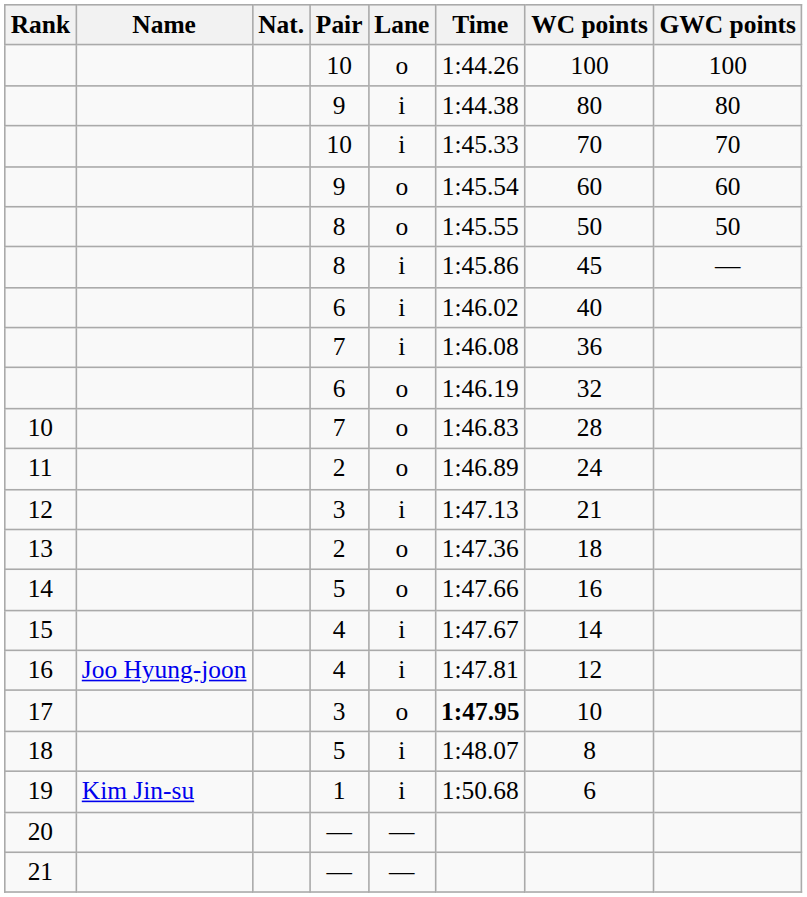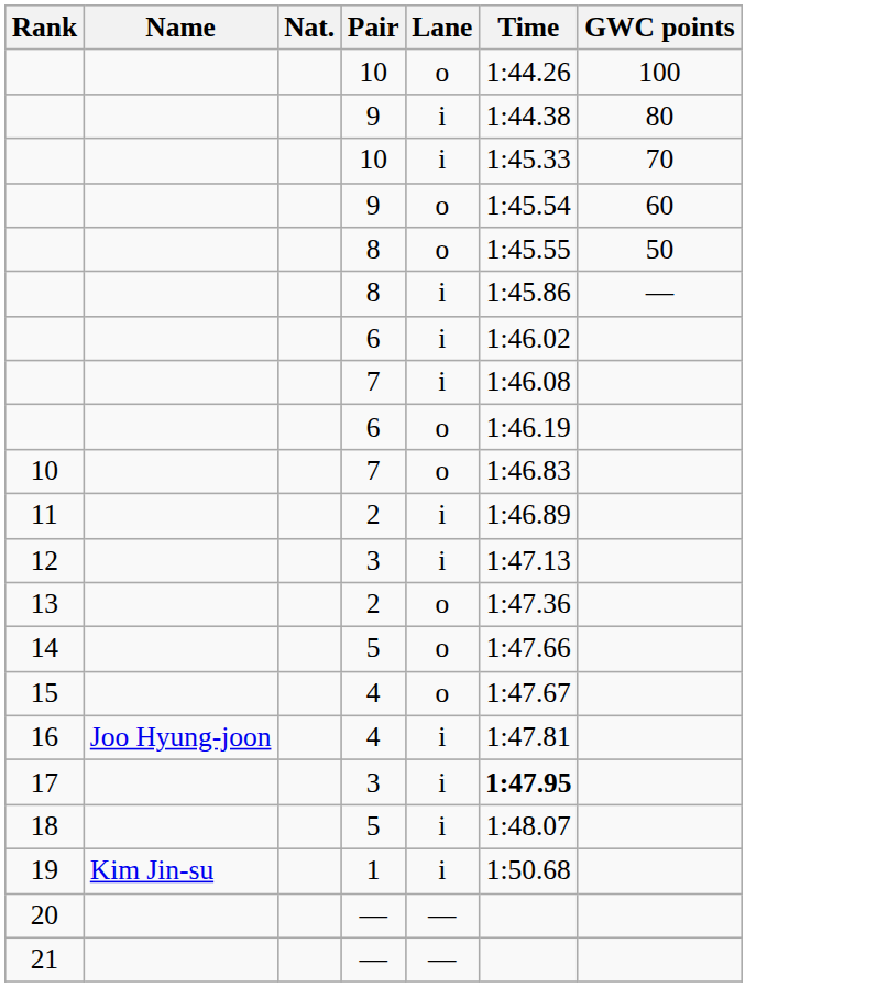- column: WC points | 100 | 80 | 70 | 60 | 50 | 45 | 40 | 36 | 32 | 28 | 24 | 21 | 18 | 16 | 14 | 12 | 10 | 8 | 6
11 | Lane: o -> i
15 | Lane: i -> o
17 | Lane: o -> i
